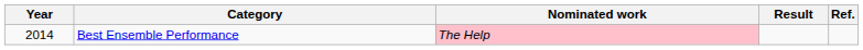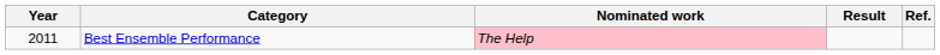Best Ensemble Performance | Year: 2014 -> 2011
